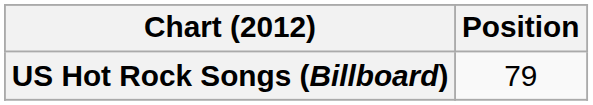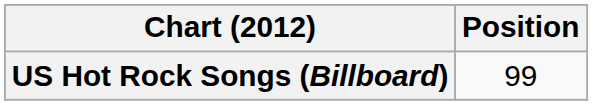US Hot Rock Songs (Billboard) | Position: 79 -> 99
